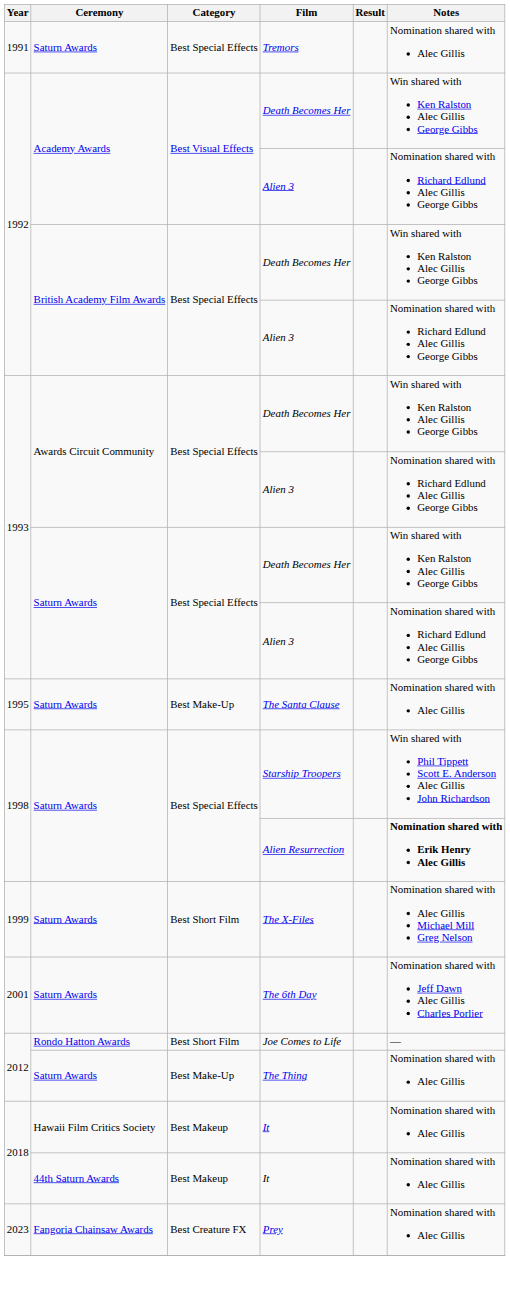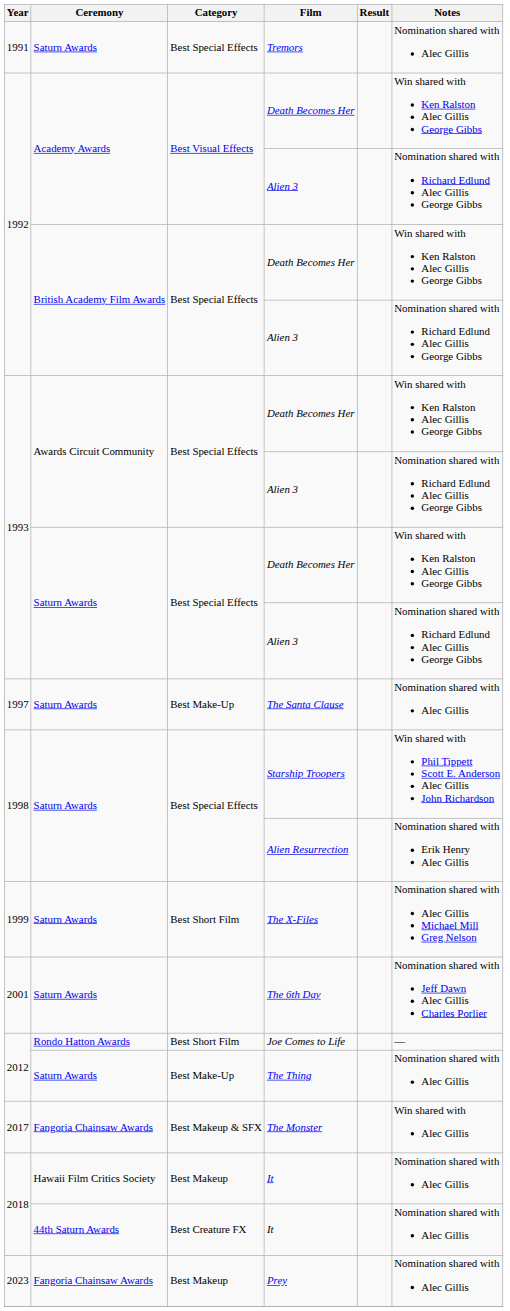The Santa Clause | Year: 1995 -> 1997
Alien Resurrection | Notes: bold -> normal
+ row: 2017 | Fangoria Chainsaw Awards | Best Makeup & SFX | The Monster | Win shared with Alec Gillis
44th Saturn Awards / It | Category: Best Makeup -> Best Creature FX
Prey | Category: Best Creature FX -> Best Makeup
